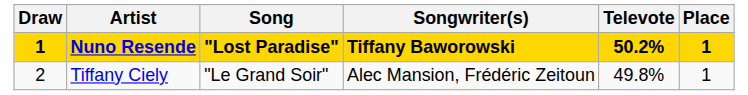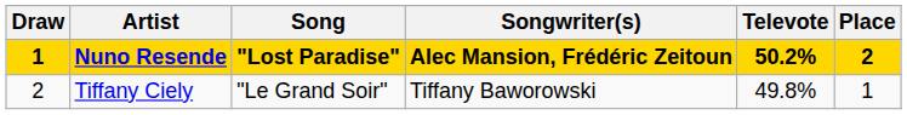Nuno Resende | Songwriter(s): Tiffany Baworowski -> Alec Mansion, Frédéric Zeitoun
Nuno Resende | Place: 1 -> 2
Tiffany Ciely | Songwriter(s): Alec Mansion, Frédéric Zeitoun -> Tiffany Baworowski
